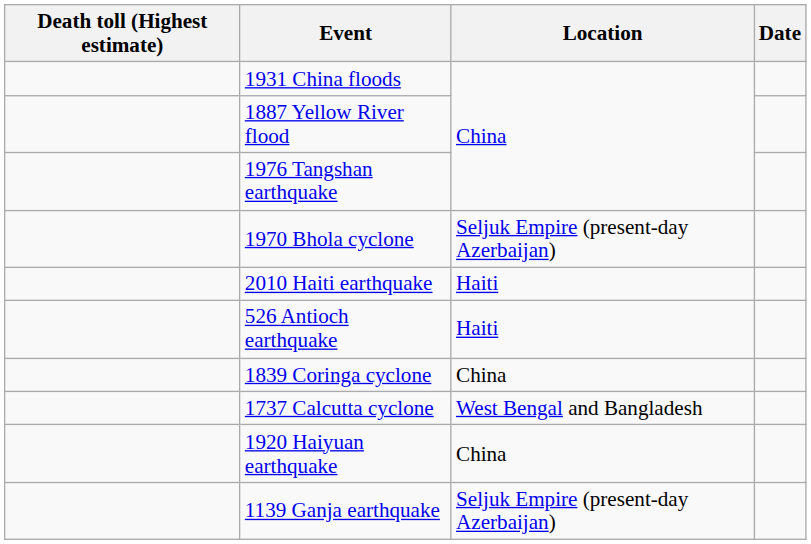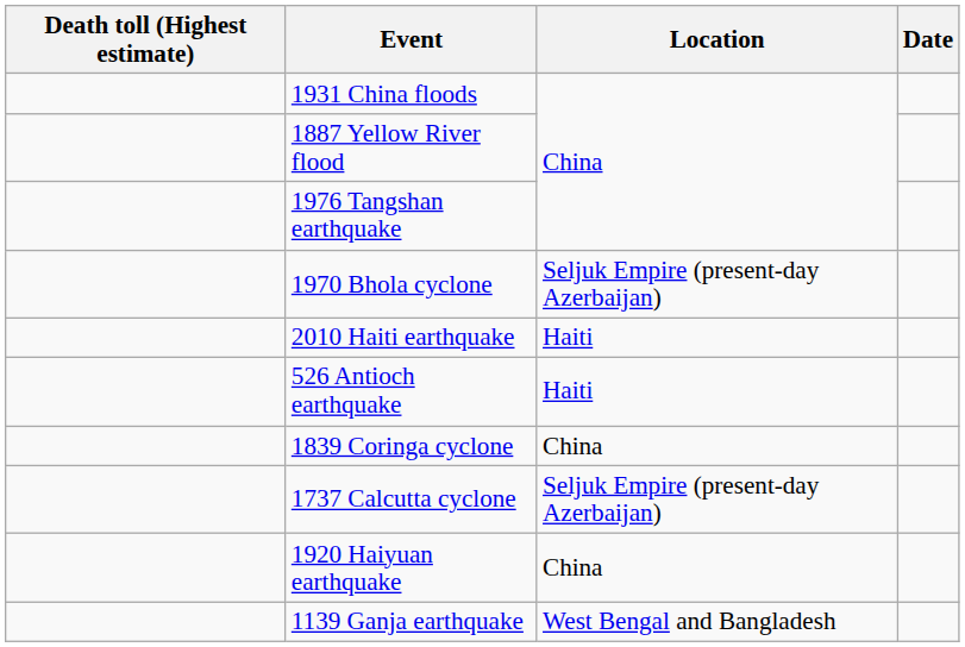1737 Calcutta cyclone | Location: West Bengal and Bangladesh -> Seljuk Empire (present-day Azerbaijan)
1139 Ganja earthquake | Location: Seljuk Empire (present-day Azerbaijan) -> West Bengal and Bangladesh
